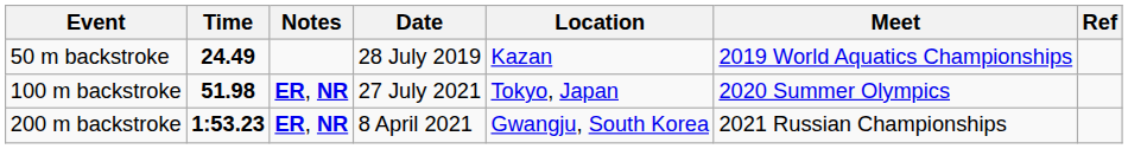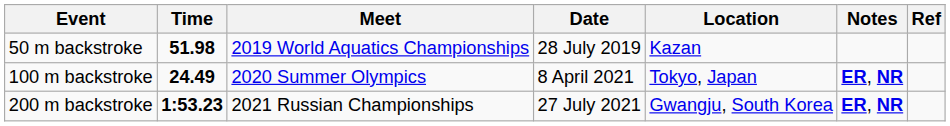columns swapped: Meet <-> Notes
50 m backstroke | Time: 24.49 -> 51.98
100 m backstroke | Time: 51.98 -> 24.49
100 m backstroke | Date: 27 July 2021 -> 8 April 2021
200 m backstroke | Date: 8 April 2021 -> 27 July 2021
